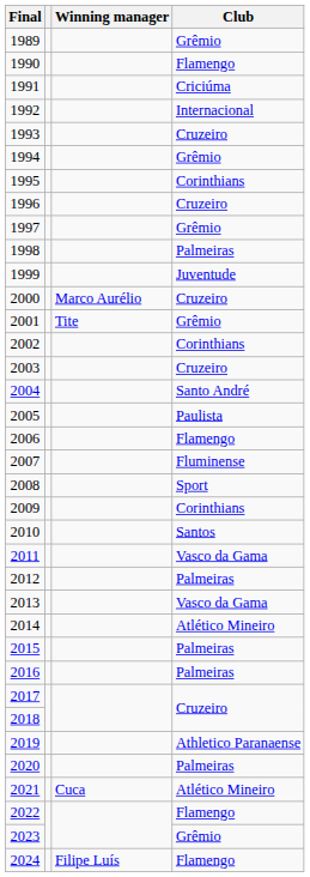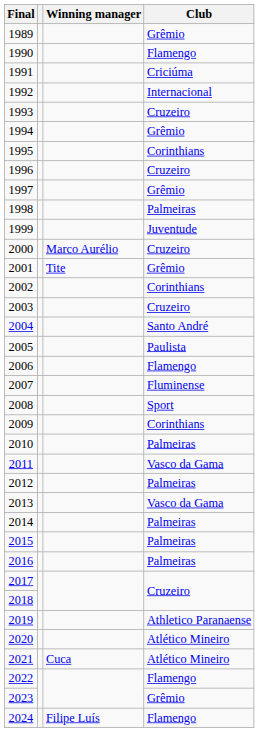2010 | Club: Santos -> Palmeiras
2014 | Club: Atlético Mineiro -> Palmeiras
2020 | Club: Palmeiras -> Atlético Mineiro
